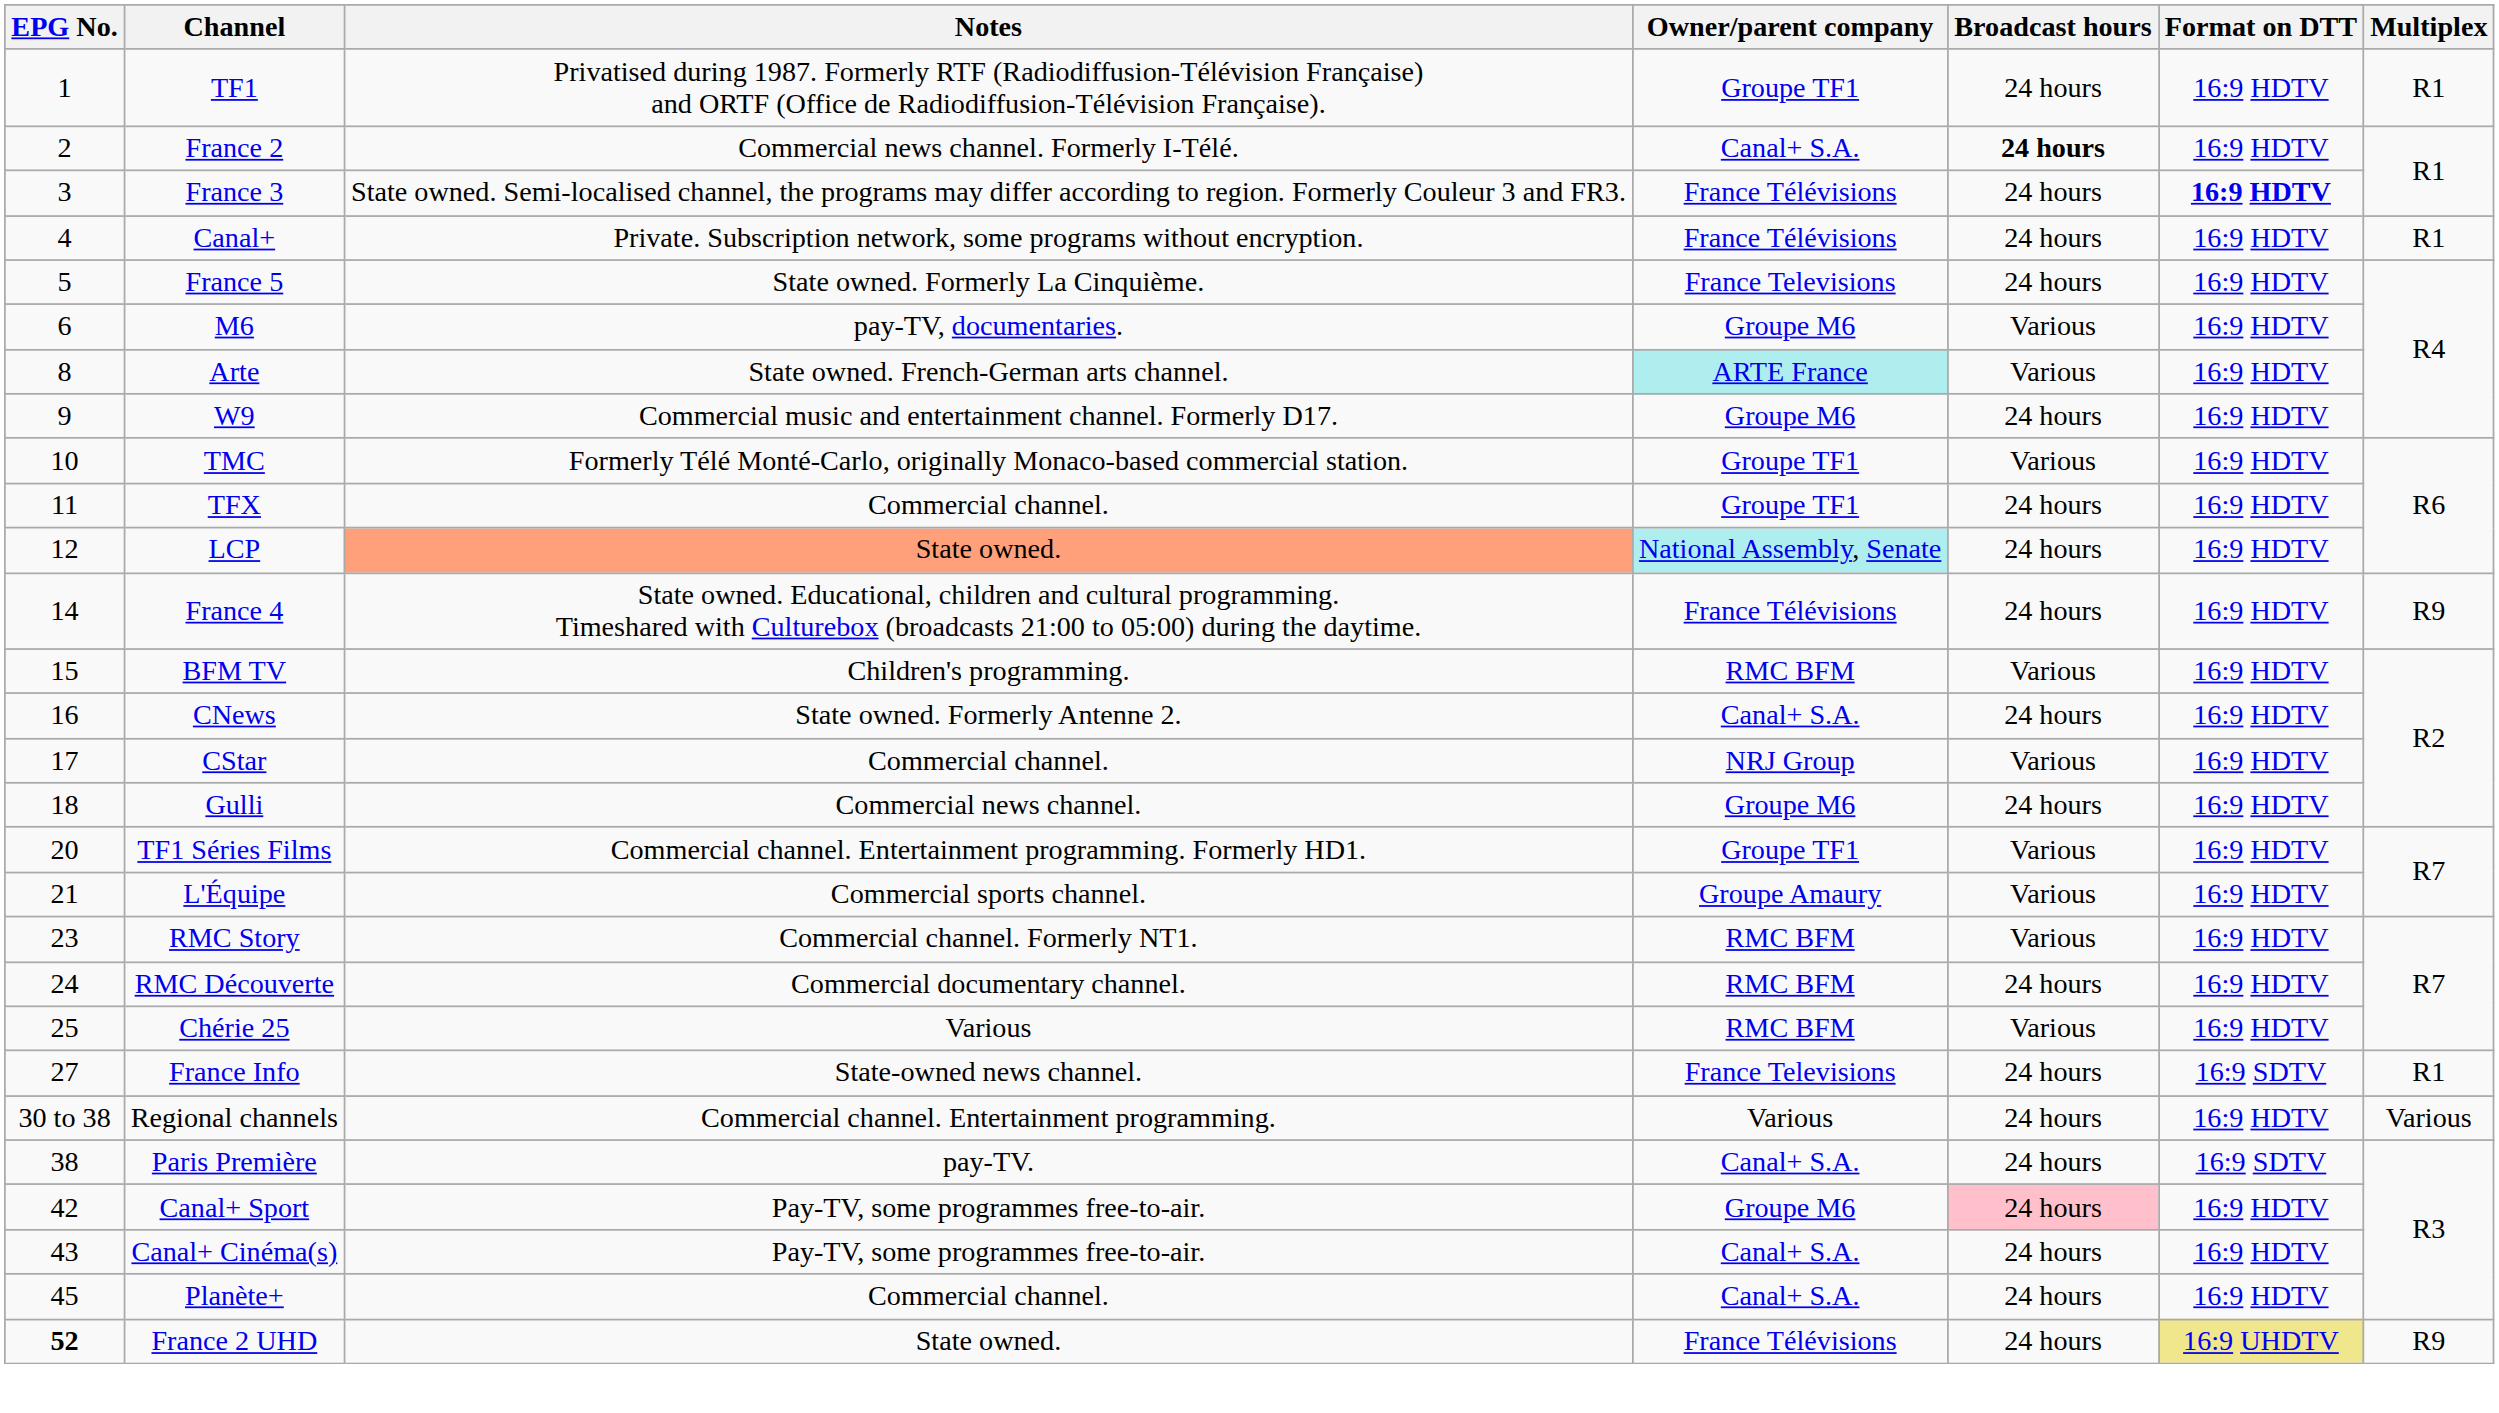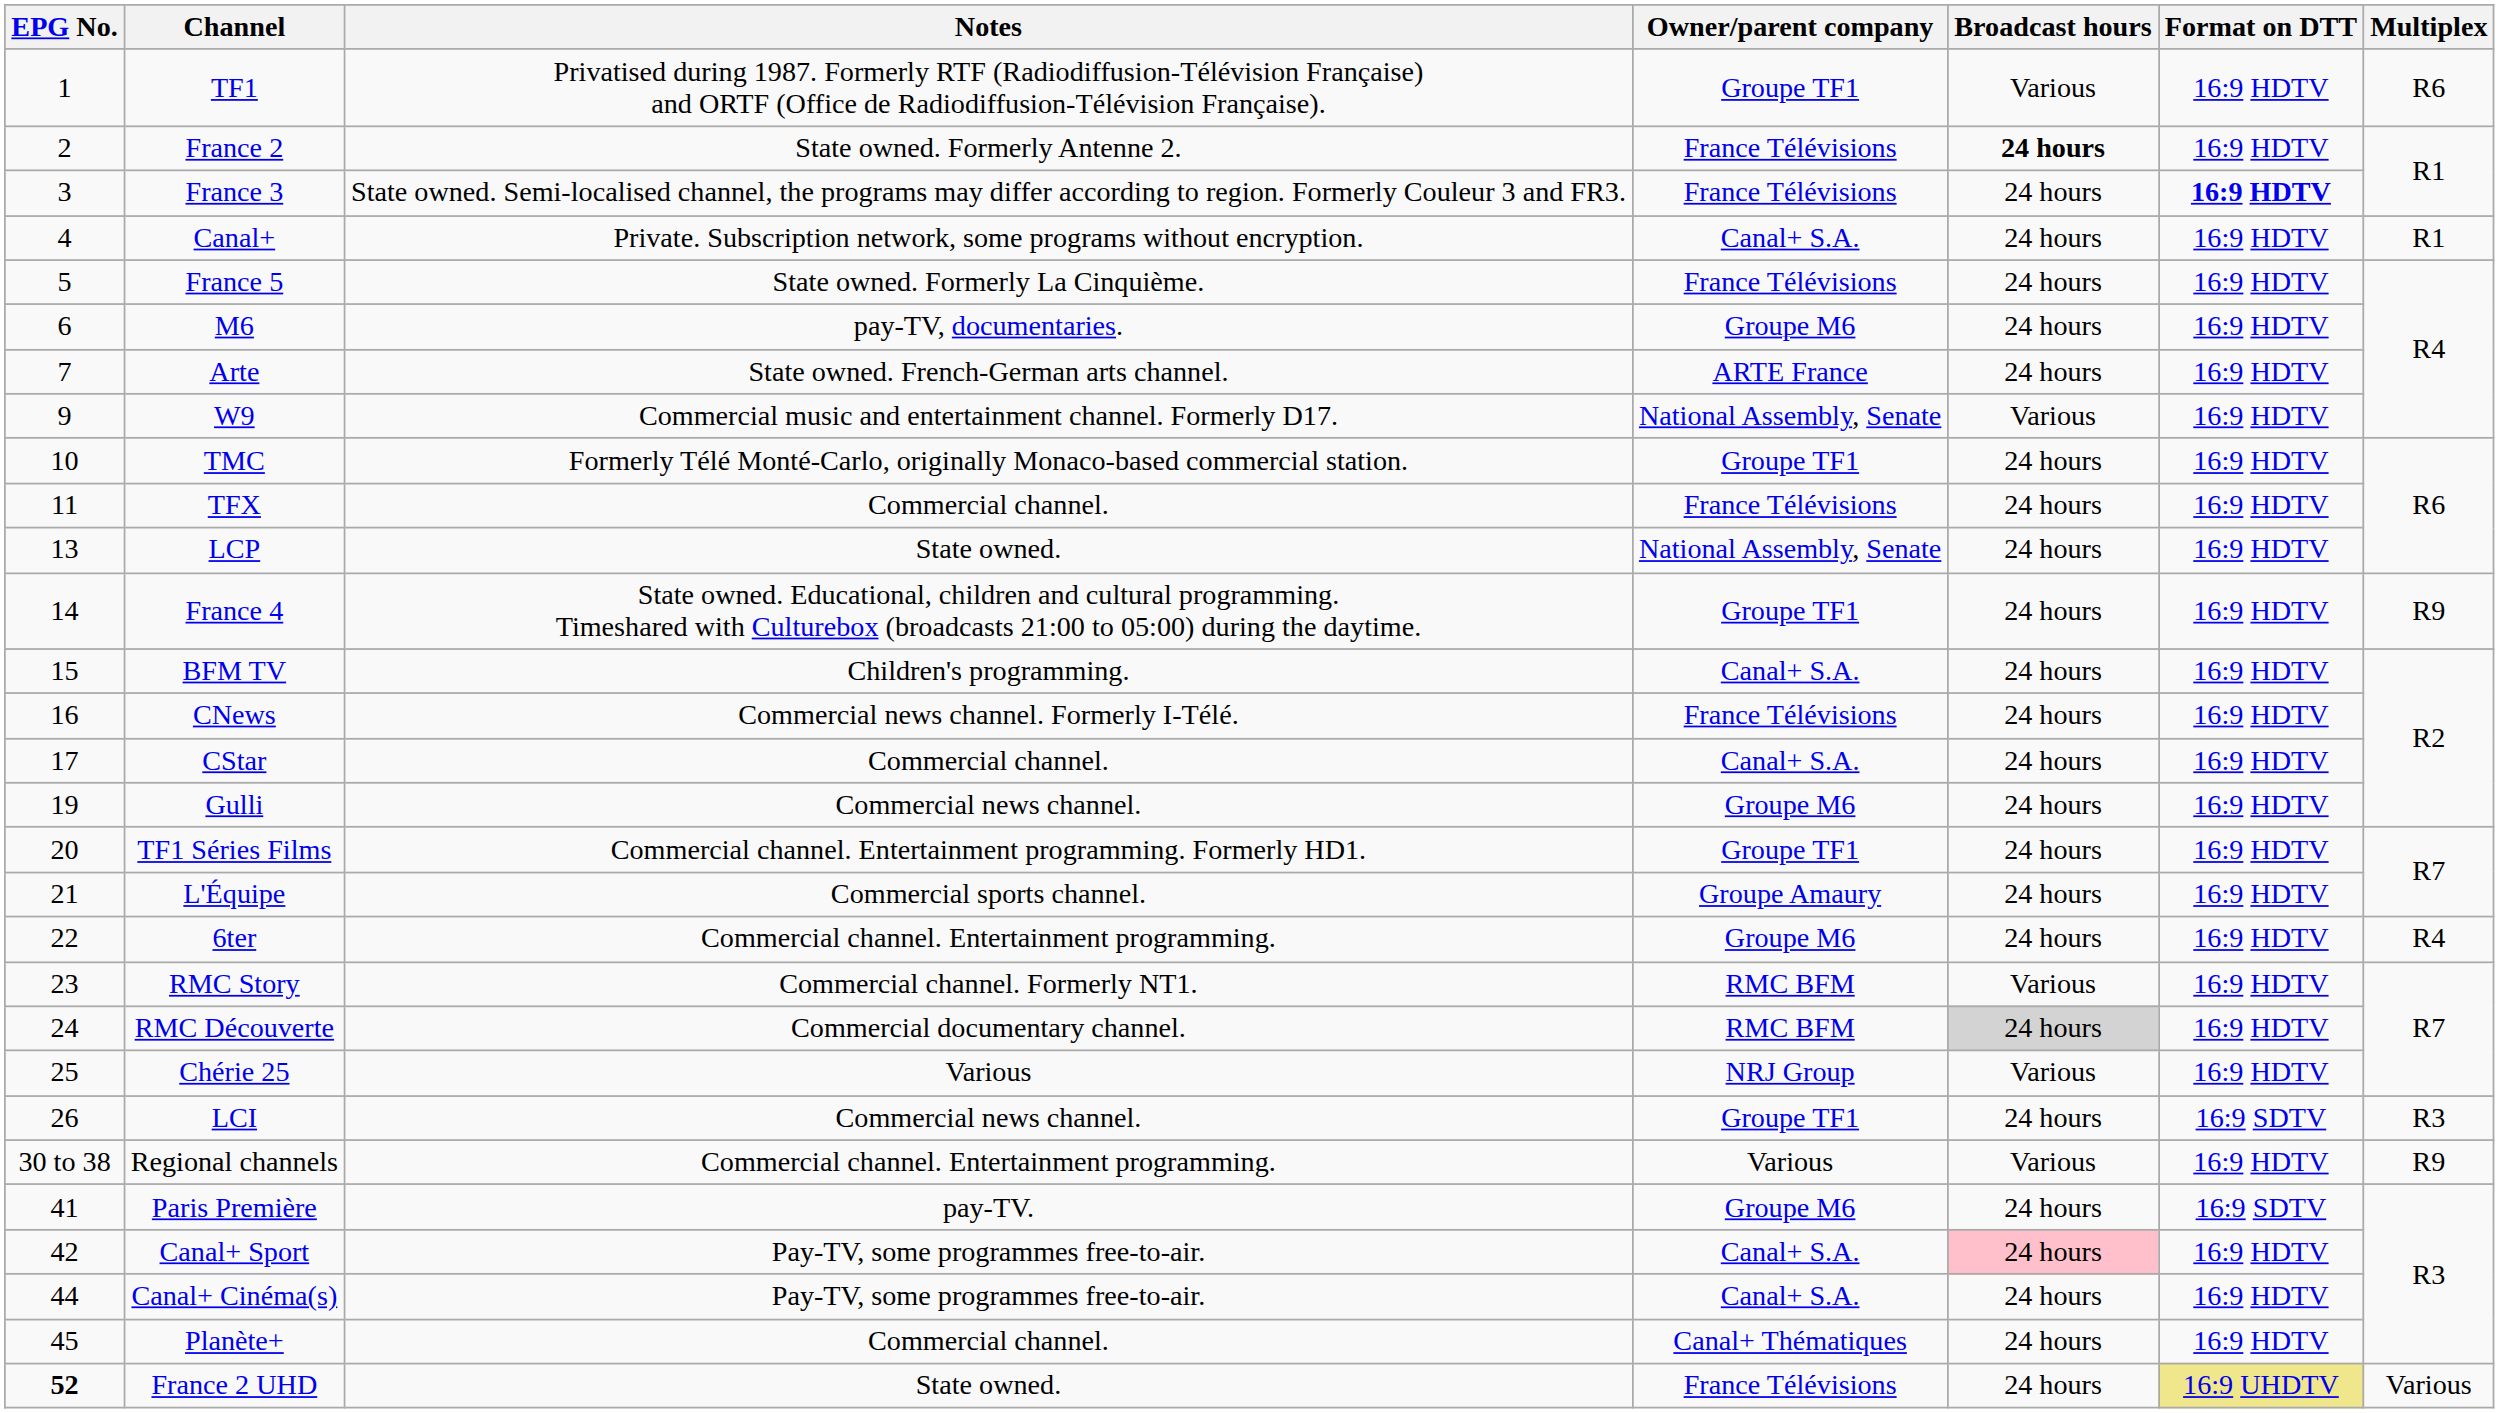TF1 | Broadcast hours: 24 hours -> Various
TF1 | Multiplex: R1 -> R6
France 2 | Notes: Commercial news channel. Formerly I-Télé. -> State owned. Formerly Antenne 2.
France 2 | Owner/parent company: Canal+ S.A. -> France Télévisions
Canal+ | Owner/parent company: France Télévisions -> Canal+ S.A.
France 5 | Owner/parent company: France Televisions -> France Télévisions
M6 | Broadcast hours: Various -> 24 hours
Arte | EPG No.: 8 -> 7
Arte | Owner/parent company: paleturquoise background -> no background
Arte | Broadcast hours: Various -> 24 hours
W9 | Owner/parent company: Groupe M6 -> National Assembly, Senate
W9 | Broadcast hours: 24 hours -> Various
TMC | Broadcast hours: Various -> 24 hours
TFX | Owner/parent company: Groupe TF1 -> France Télévisions
LCP | EPG No.: 12 -> 13
LCP | Notes: lightsalmon background -> no background
LCP | Owner/parent company: paleturquoise background -> no background
France 4 | Owner/parent company: France Télévisions -> Groupe TF1
BFM TV | Owner/parent company: RMC BFM -> Canal+ S.A.
BFM TV | Broadcast hours: Various -> 24 hours
CNews | Notes: State owned. Formerly Antenne 2. -> Commercial news channel. Formerly I-Télé.
CNews | Owner/parent company: Canal+ S.A. -> France Télévisions
CStar | Owner/parent company: NRJ Group -> Canal+ S.A.
CStar | Broadcast hours: Various -> 24 hours
Gulli | EPG No.: 18 -> 19
TF1 Séries Films | Broadcast hours: Various -> 24 hours
L'Équipe | Broadcast hours: Various -> 24 hours
+ row: 22 | 6ter | Commercial channel. Entertainment programming. | Groupe M6 | 24 hours | 16:9 HDTV | R4
RMC Découverte | Broadcast hours: no background -> lightgrey background
Chérie 25 | Owner/parent company: RMC BFM -> NRJ Group
+ row: 26 | LCI | Commercial news channel. | Groupe TF1 | 24 hours | 16:9 SDTV | R3
- row: 27 | France Info | State-owned news channel. | France Televisions | 24 hours | 16:9 SDTV | R1
Regional channels | Broadcast hours: 24 hours -> Various
Regional channels | Multiplex: Various -> R9
Paris Première | EPG No.: 38 -> 41
Paris Première | Owner/parent company: Canal+ S.A. -> Groupe M6
Canal+ Sport | Owner/parent company: Groupe M6 -> Canal+ S.A.
Canal+ Cinéma(s) | EPG No.: 43 -> 44
Planète+ | Owner/parent company: Canal+ S.A. -> Canal+ Thématiques
France 2 UHD | Multiplex: R9 -> Various
